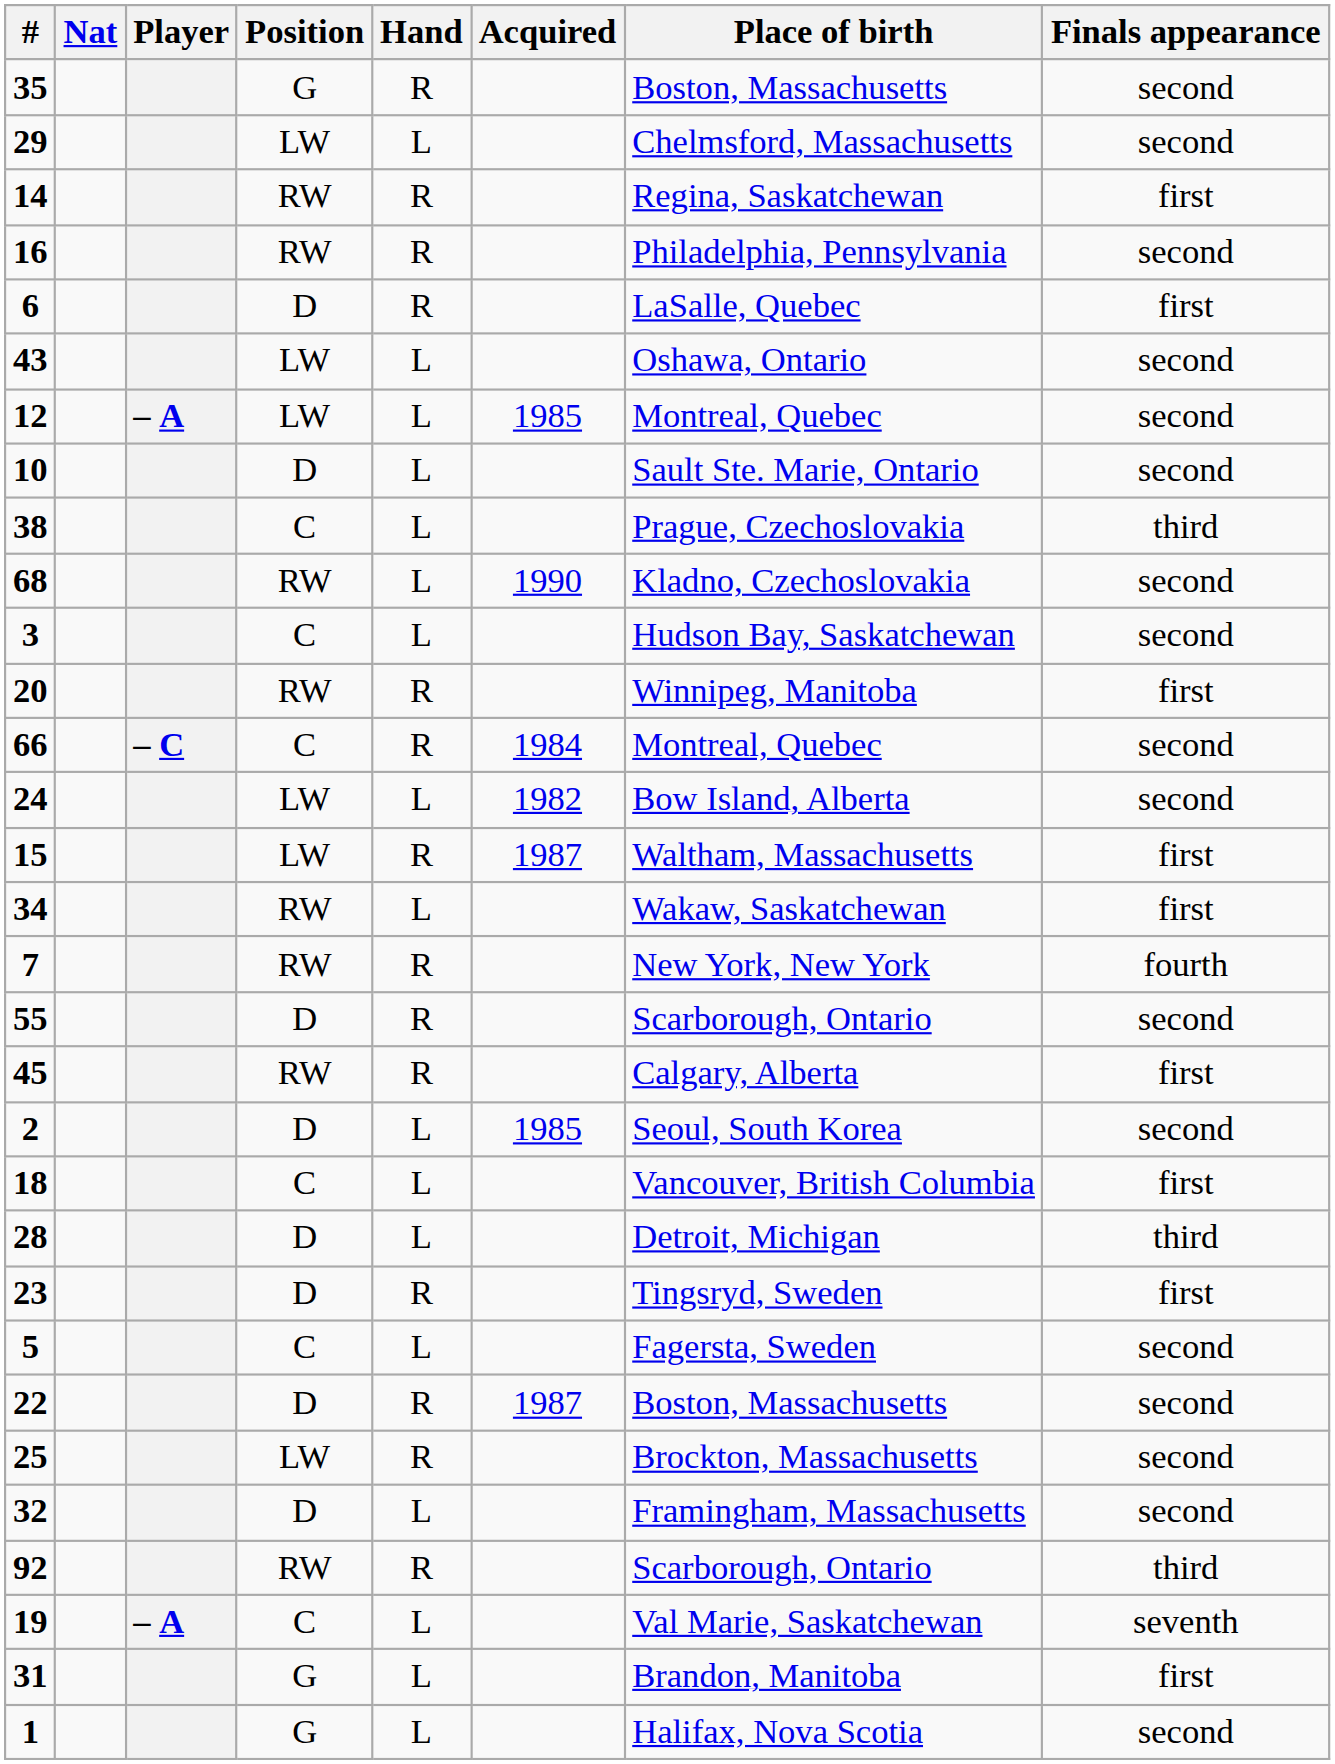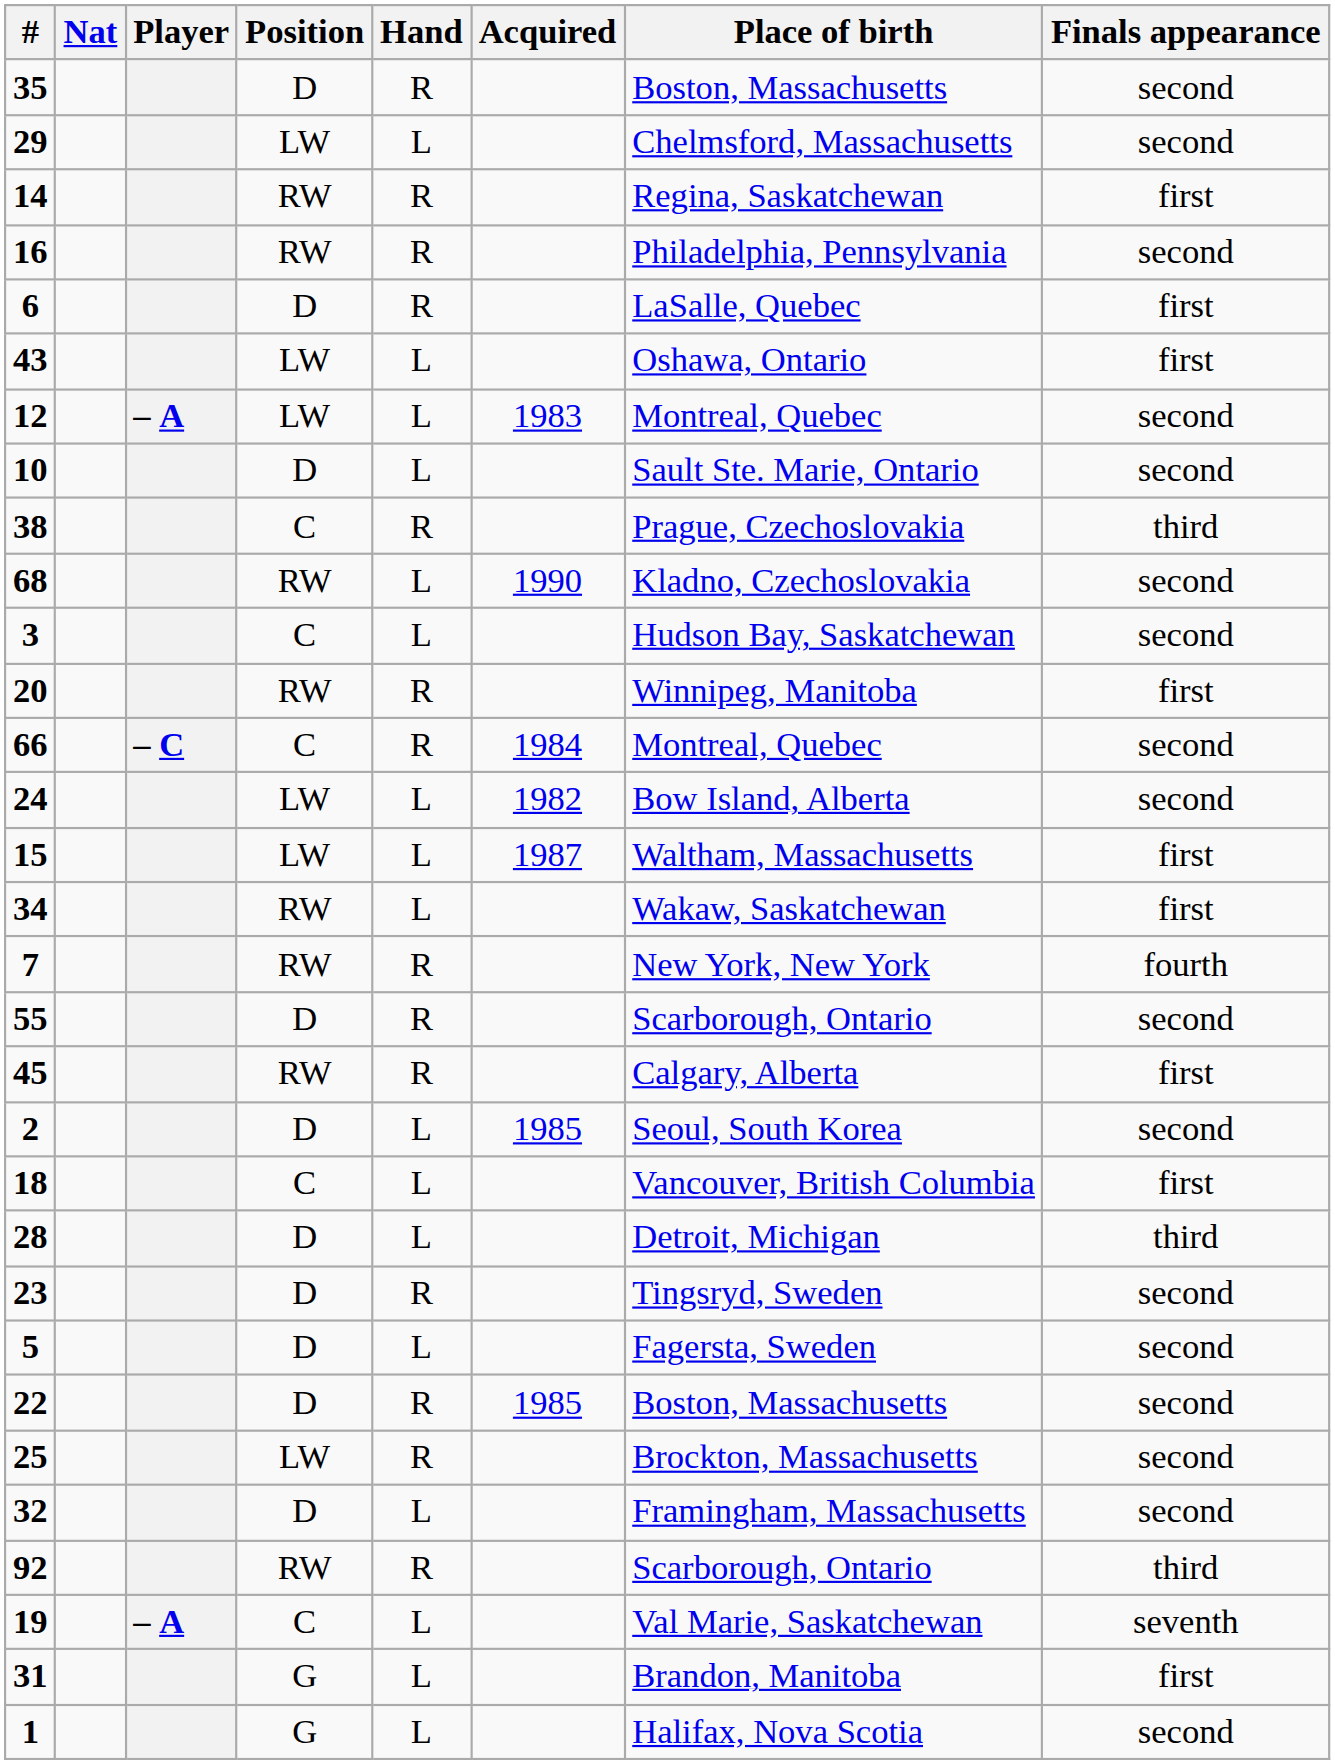35 | Position: G -> D
43 | Finals appearance: second -> first
12 | Acquired: 1985 -> 1983
38 | Hand: L -> R
15 | Hand: R -> L
23 | Finals appearance: first -> second
5 | Position: C -> D
22 | Acquired: 1987 -> 1985
